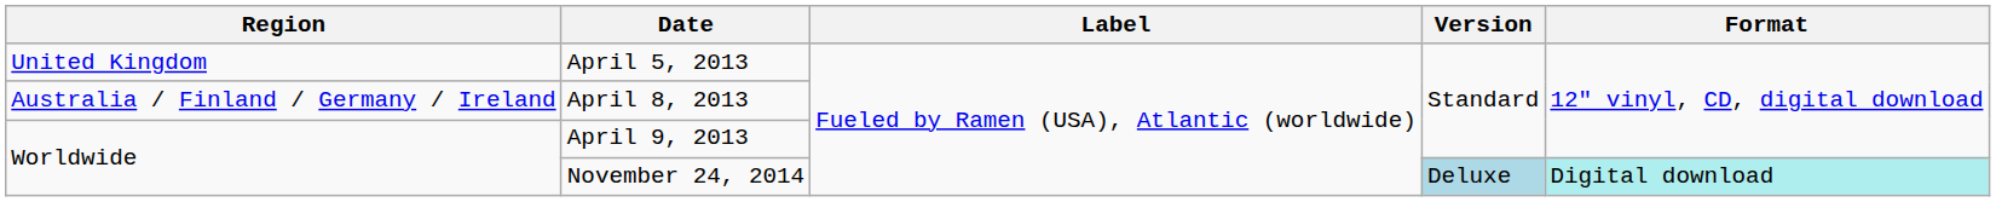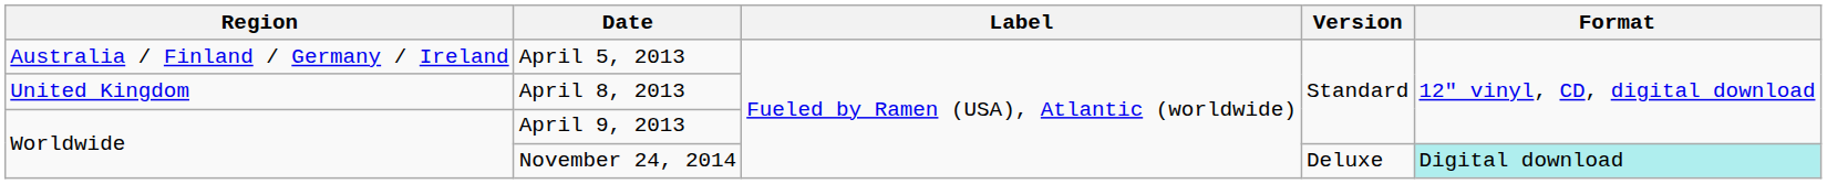April 5, 2013 | Region: United Kingdom -> Australia / Finland / Germany / Ireland
April 8, 2013 | Region: Australia / Finland / Germany / Ireland -> United Kingdom
November 24, 2014 | Version: lightblue background -> no background
